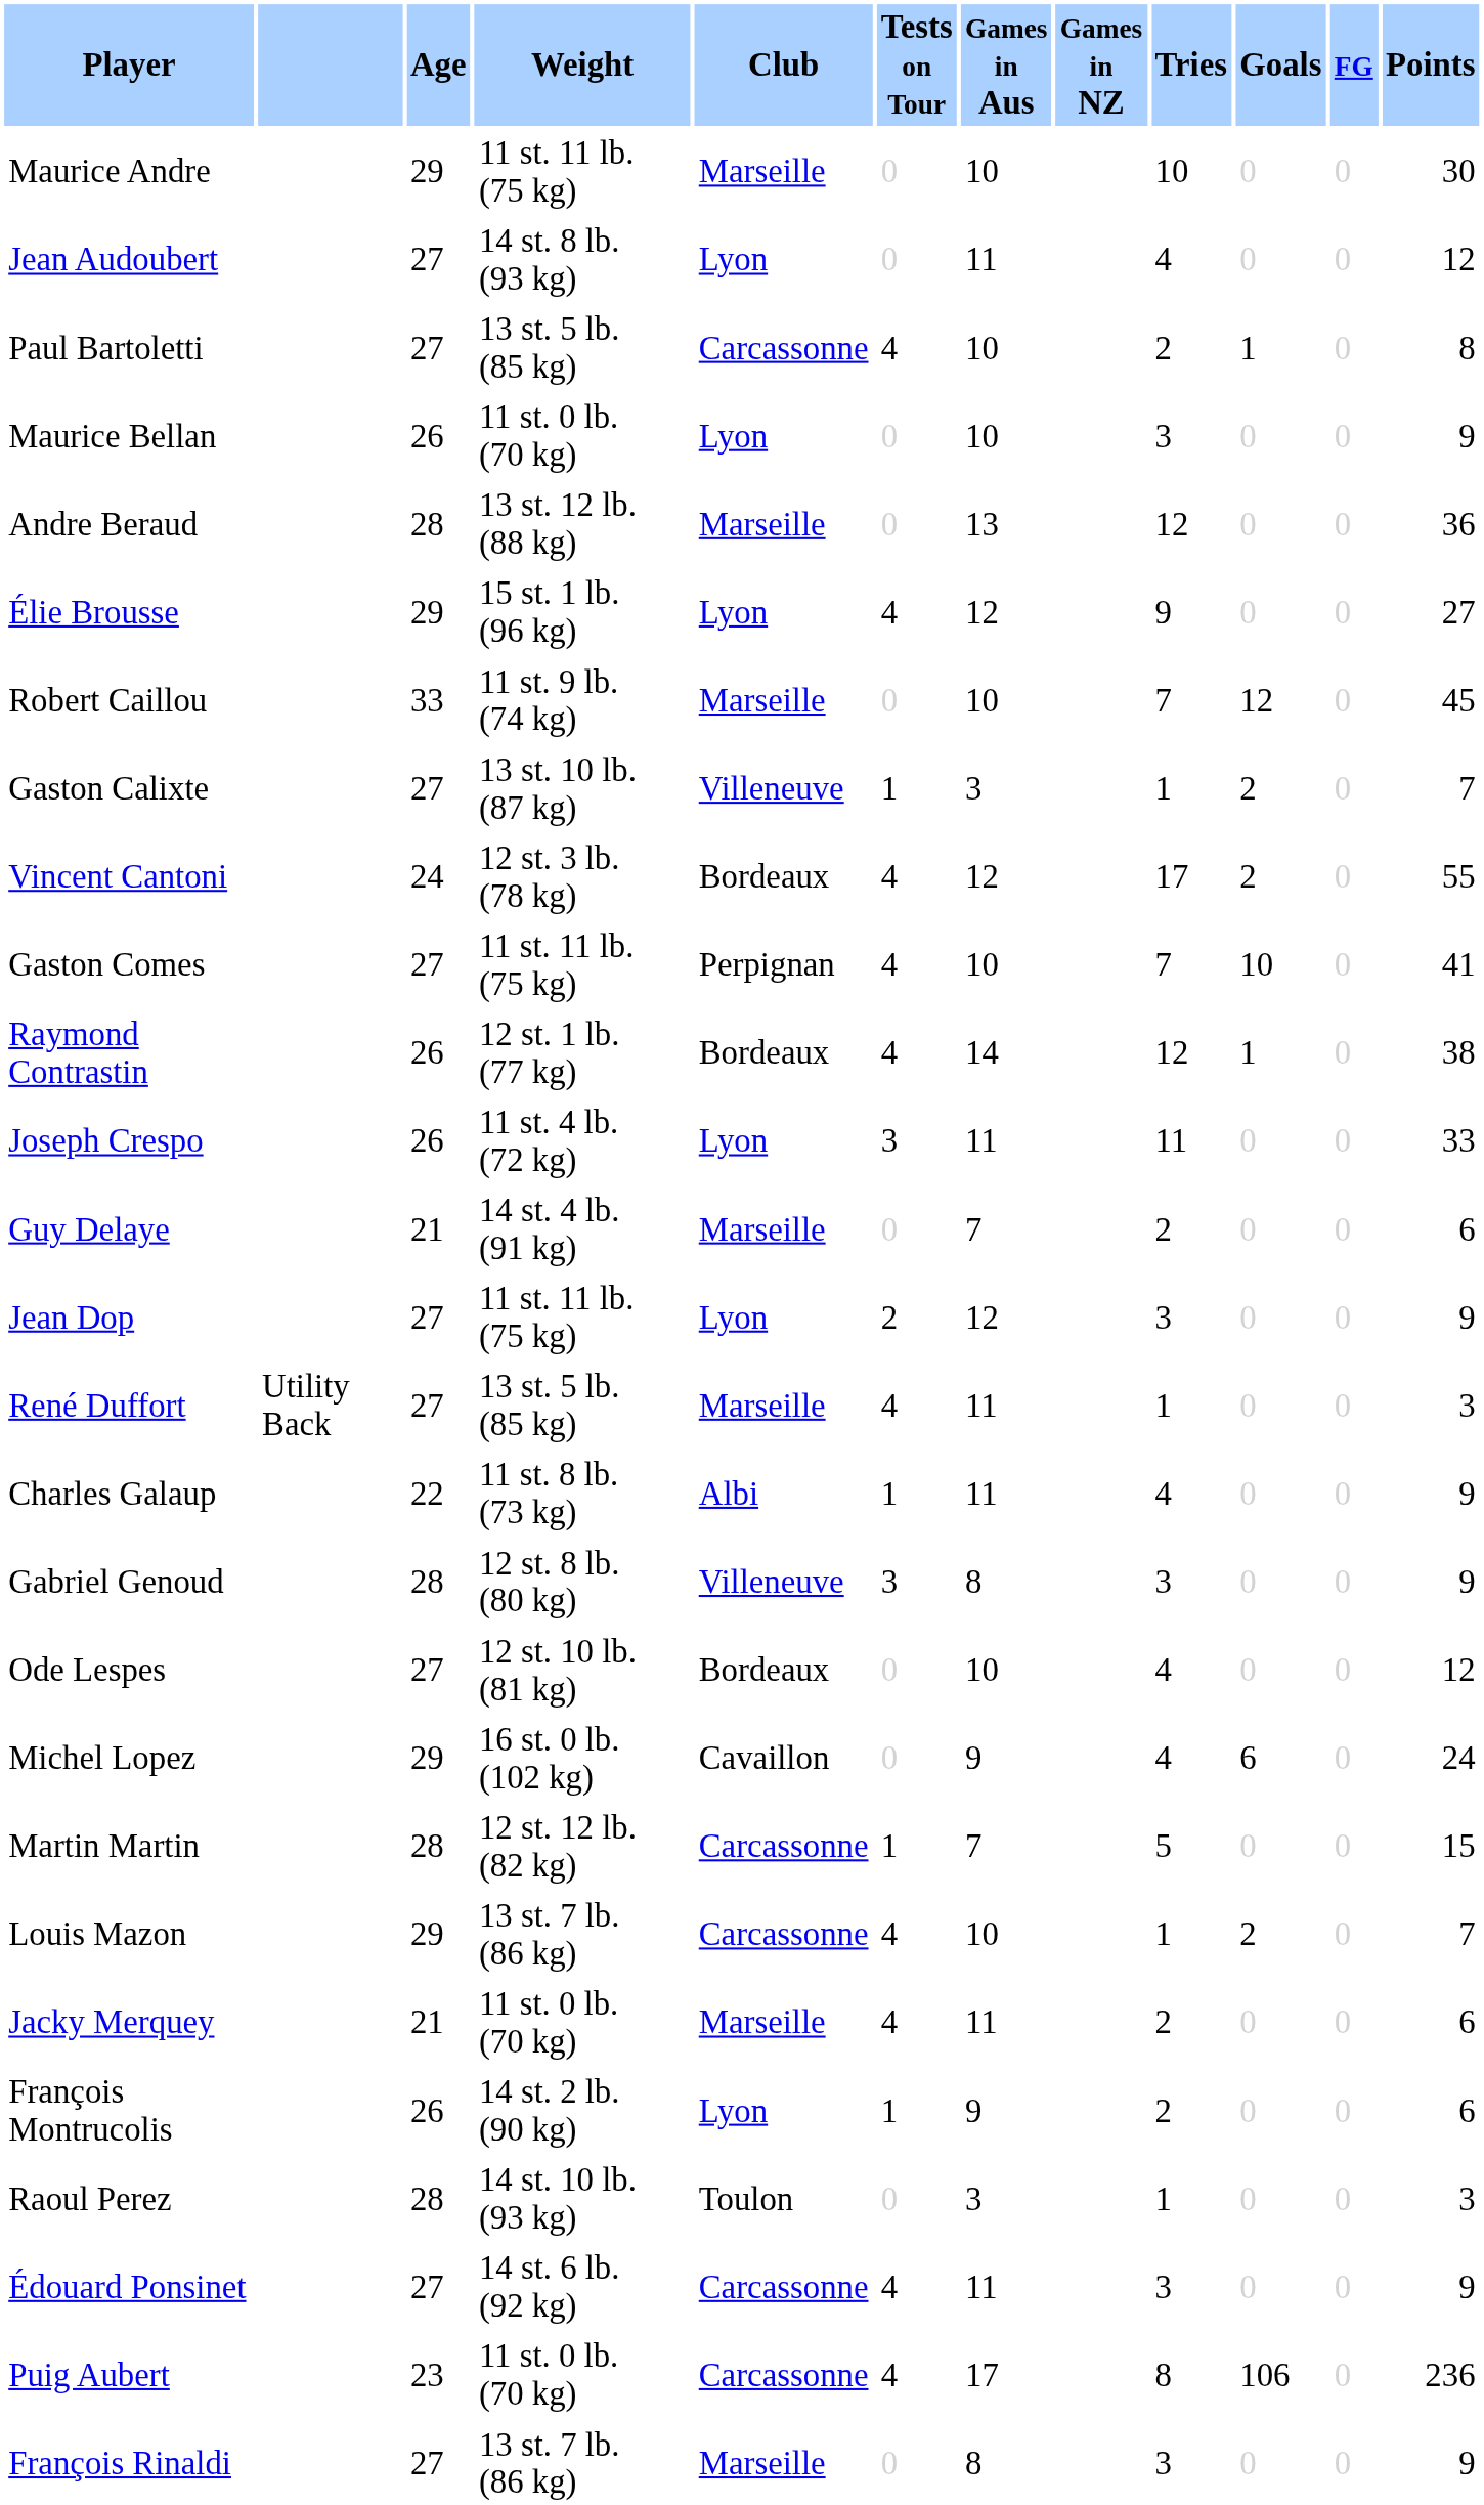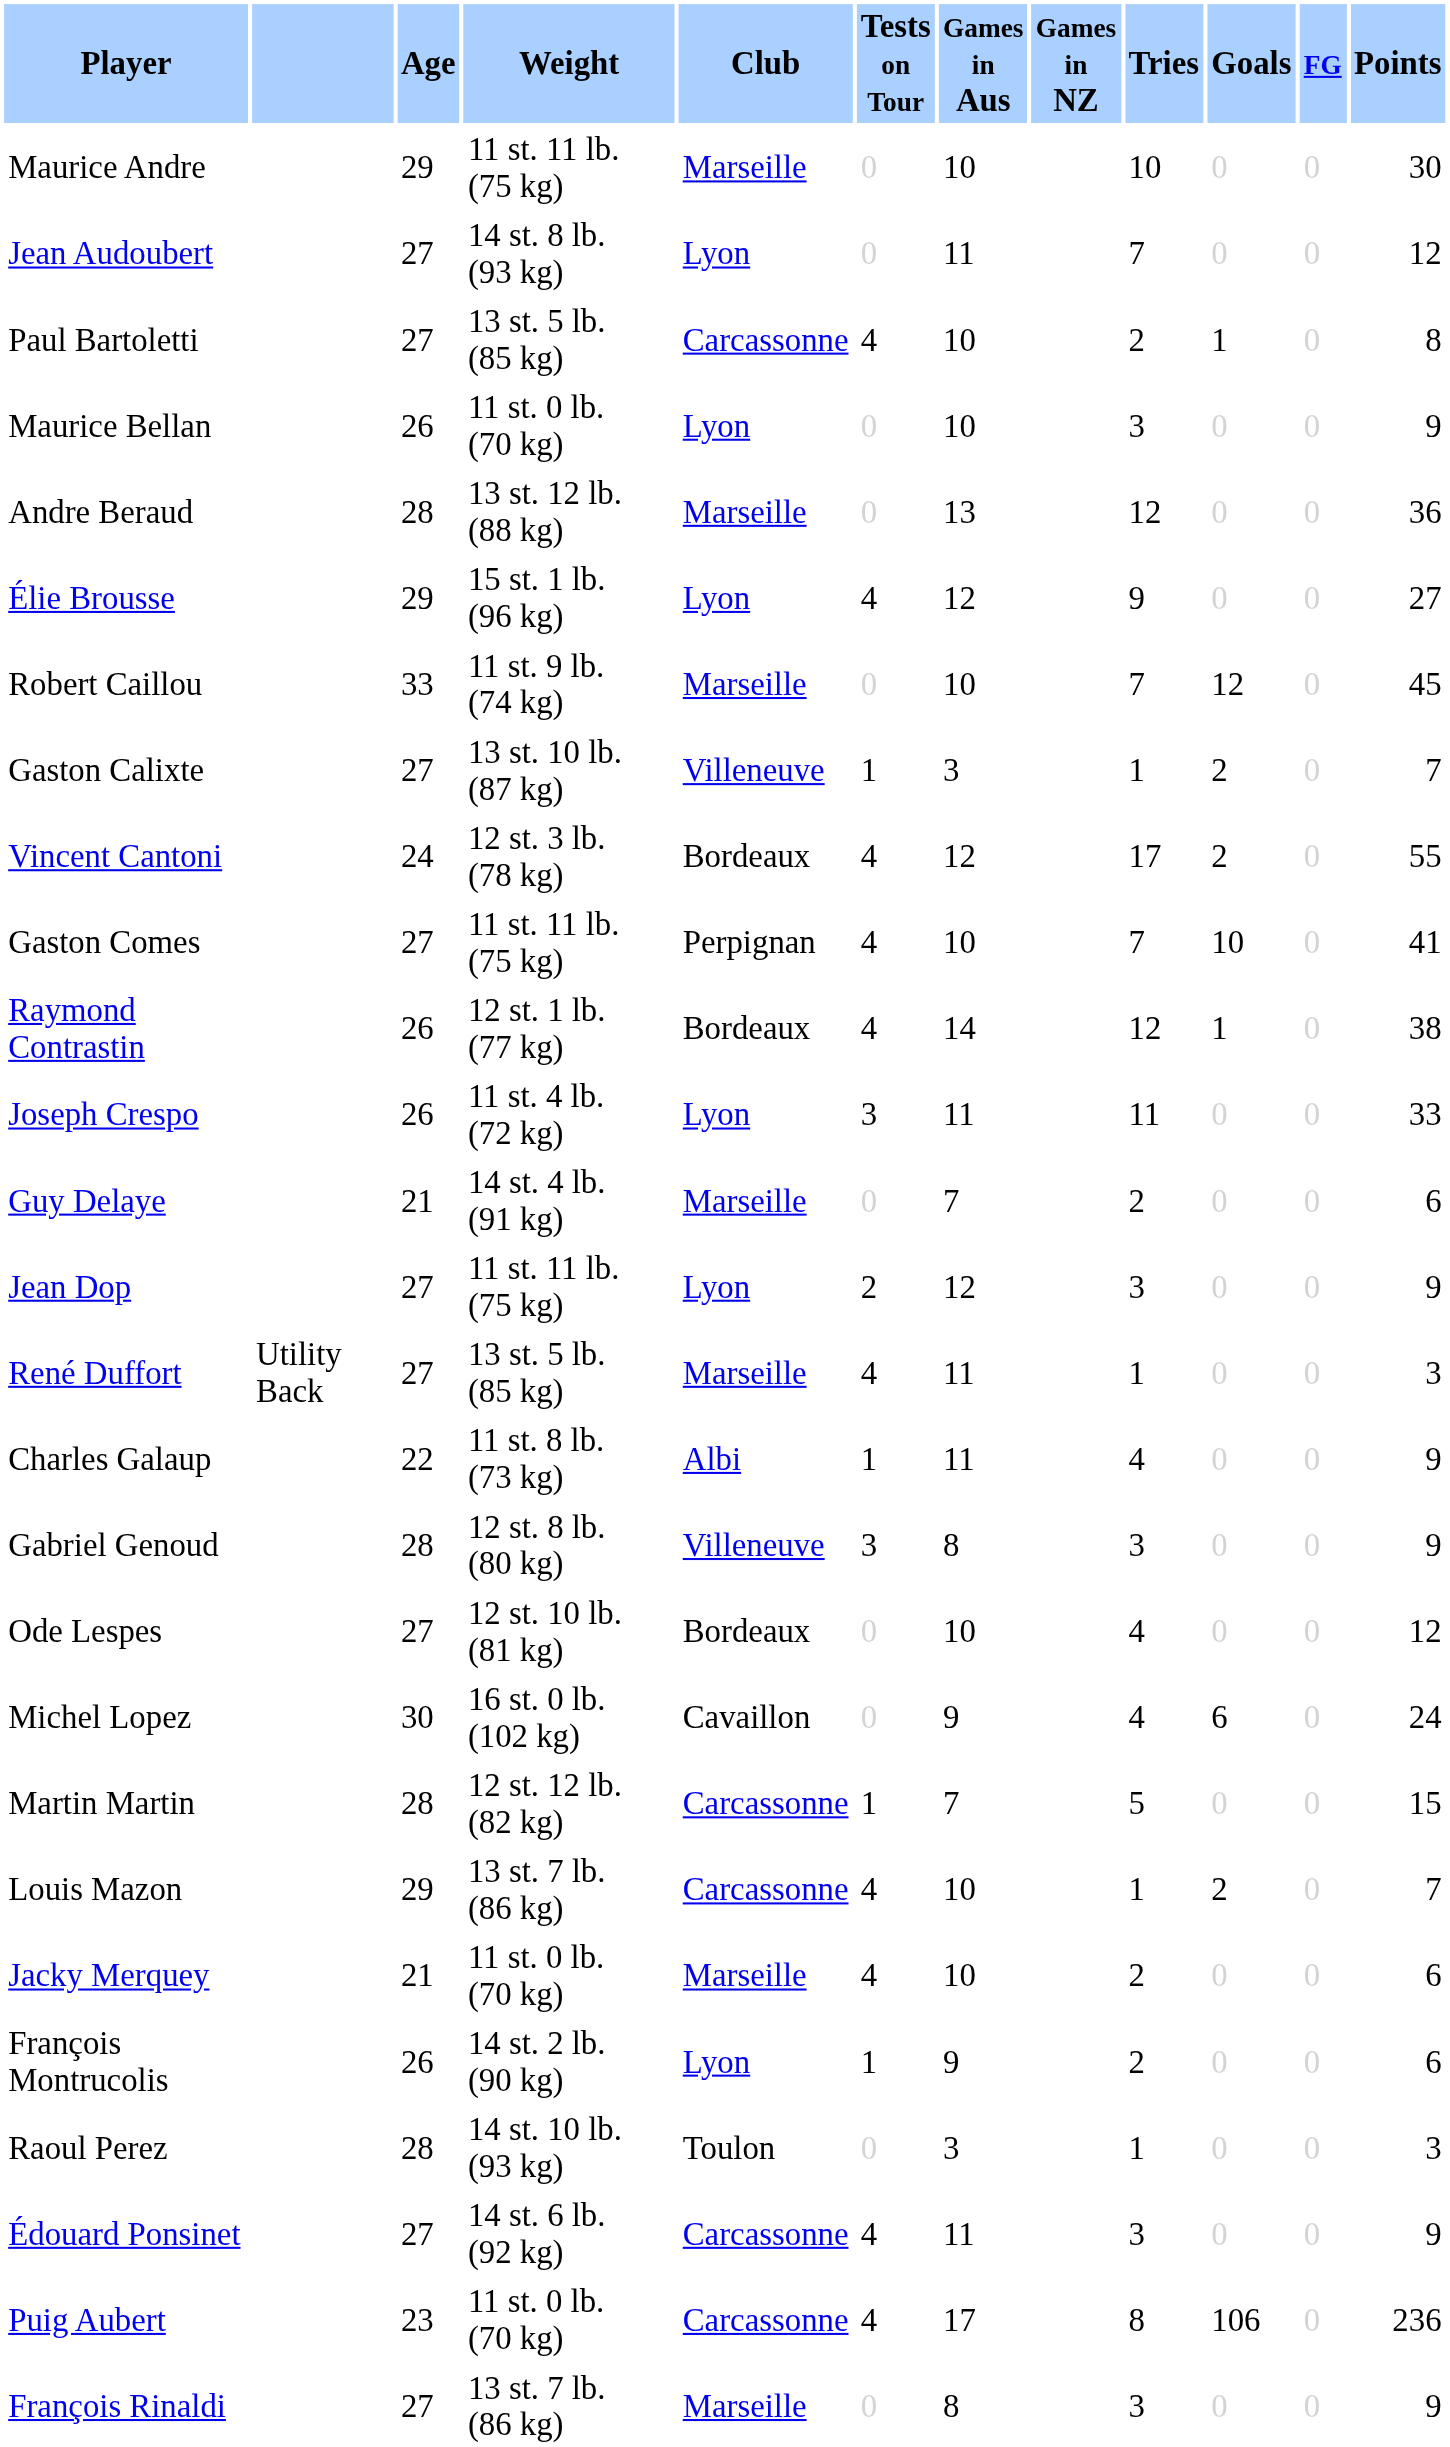Jean Audoubert | Tries: 4 -> 7
Michel Lopez | Age: 29 -> 30
Jacky Merquey | Games in Aus: 11 -> 10
